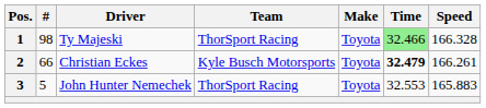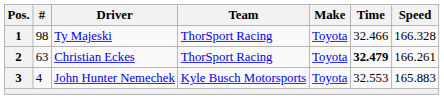1 | Time: lightgreen background -> no background
2 | #: 66 -> 63
2 | Team: Kyle Busch Motorsports -> ThorSport Racing
3 | #: 5 -> 4
3 | Team: ThorSport Racing -> Kyle Busch Motorsports
